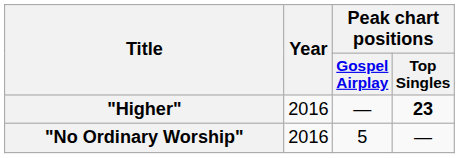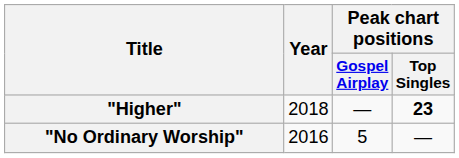"Higher" | Year: 2016 -> 2018
